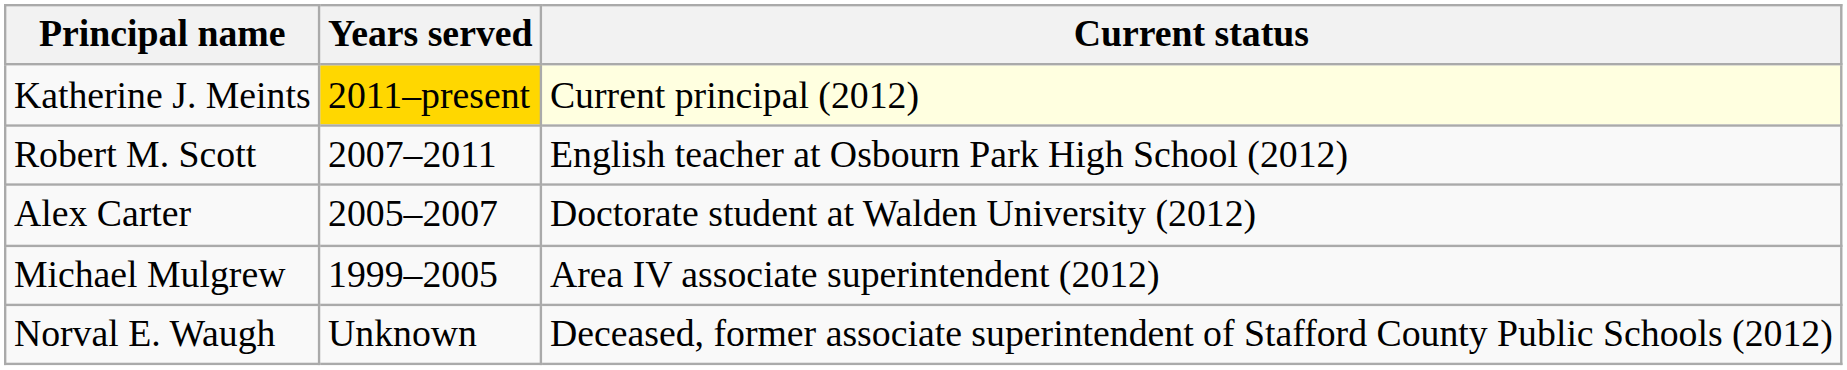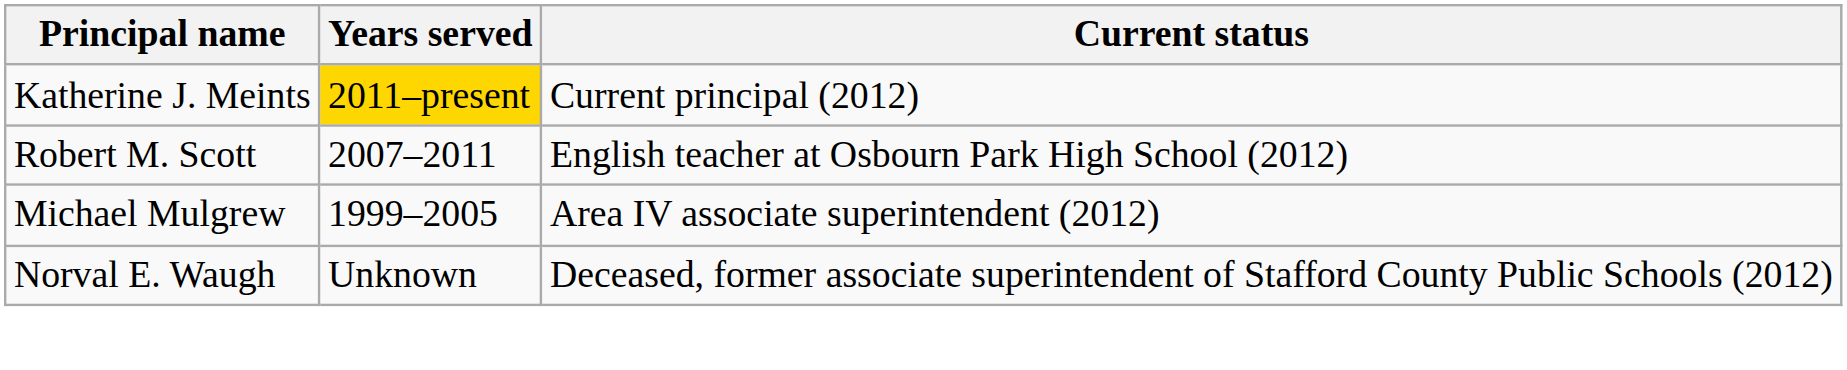Katherine J. Meints | Current status: lightyellow background -> no background
- row: Alex Carter | 2005–2007 | Doctorate student at Walden University (2012)
